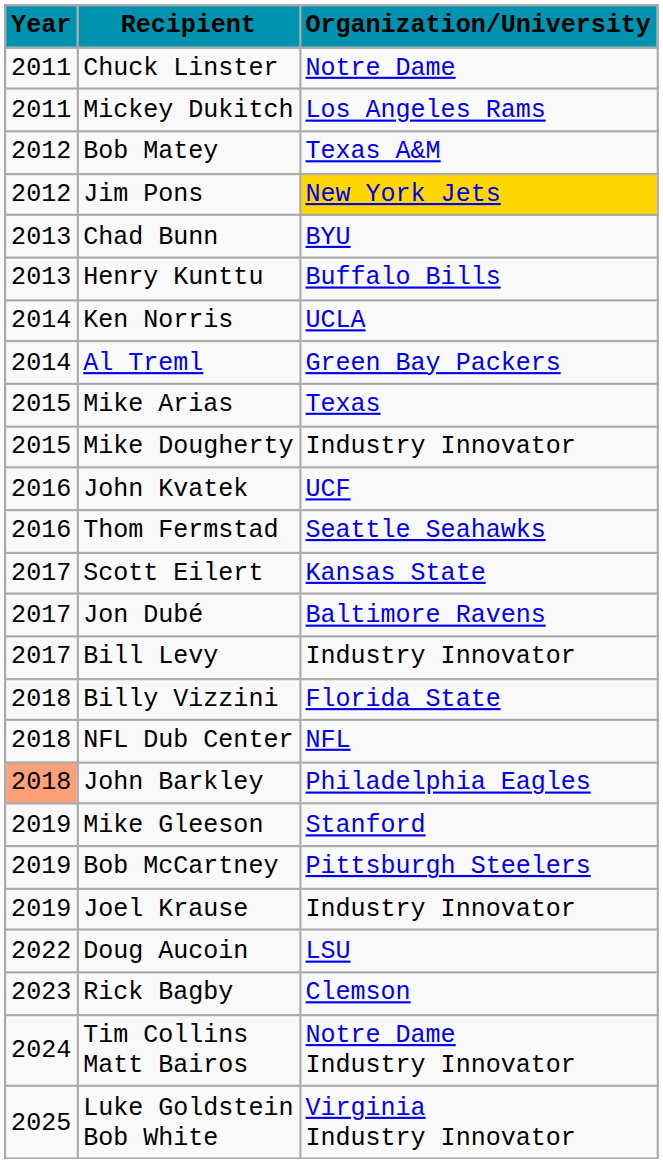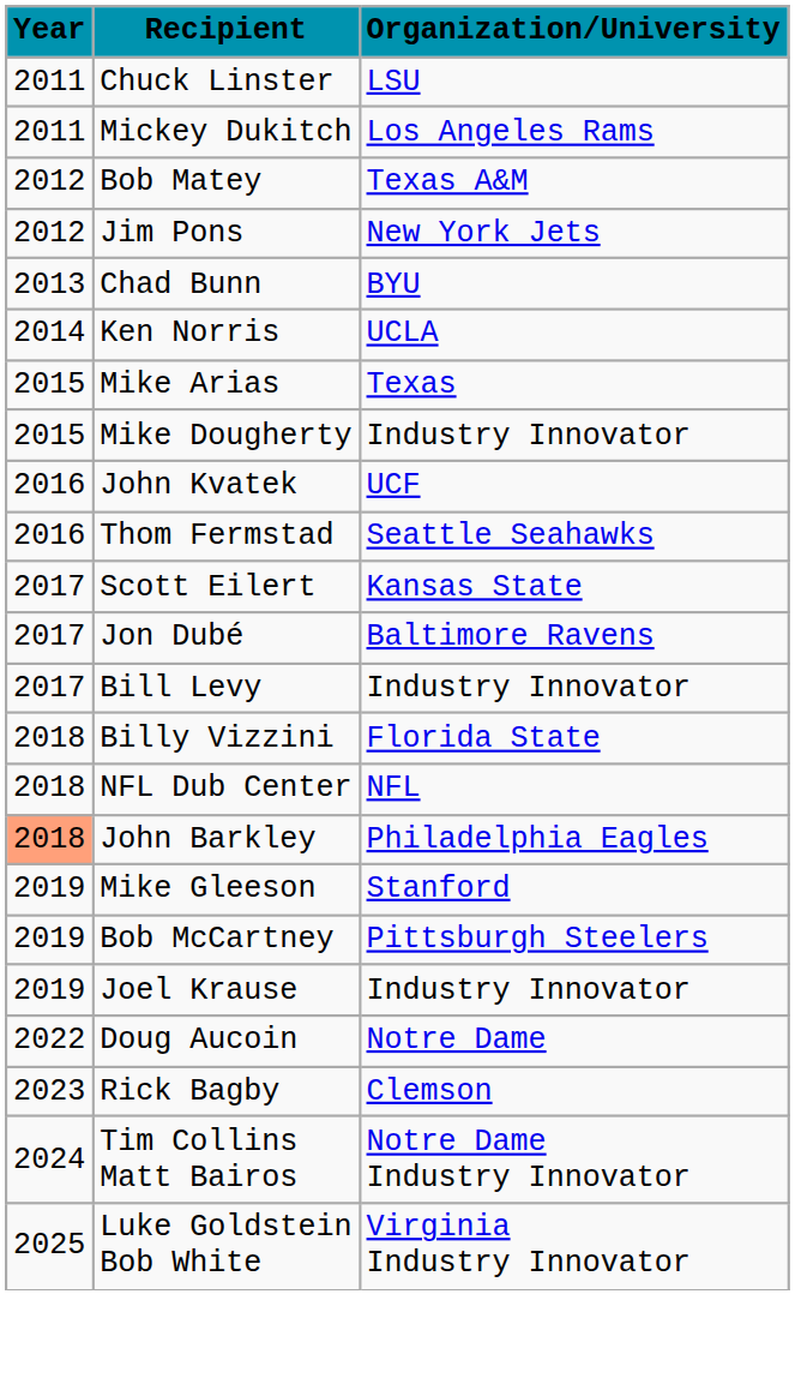Chuck Linster | Organization/University: Notre Dame -> LSU
Jim Pons | Organization/University: gold background -> no background
- row: 2013 | Henry Kunttu | Buffalo Bills
- row: 2014 | Al Treml | Green Bay Packers
Doug Aucoin | Organization/University: LSU -> Notre Dame
